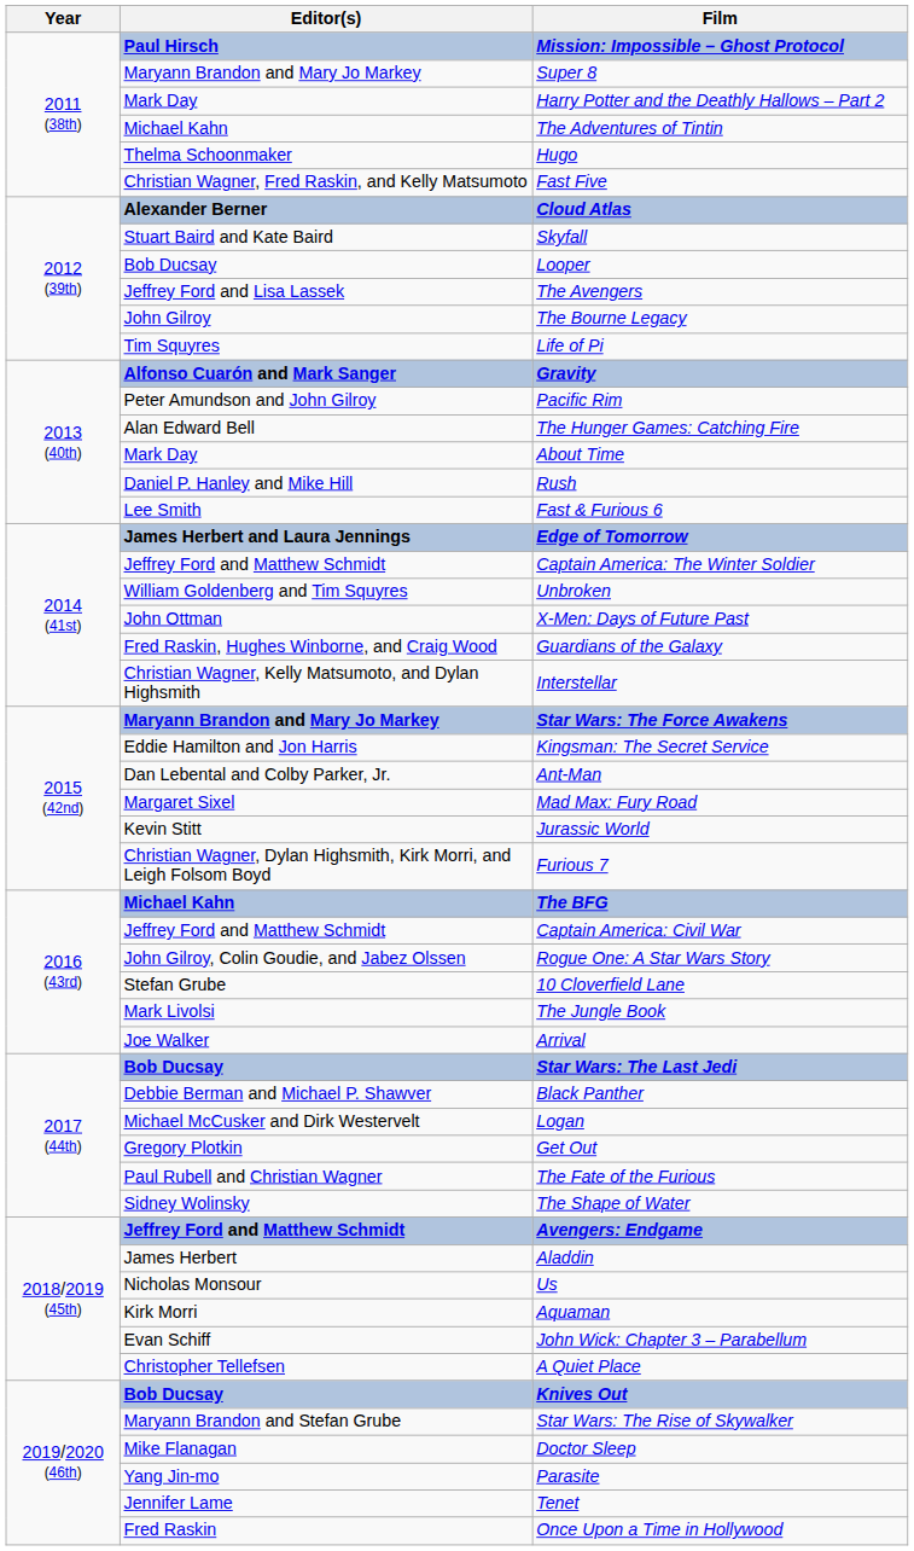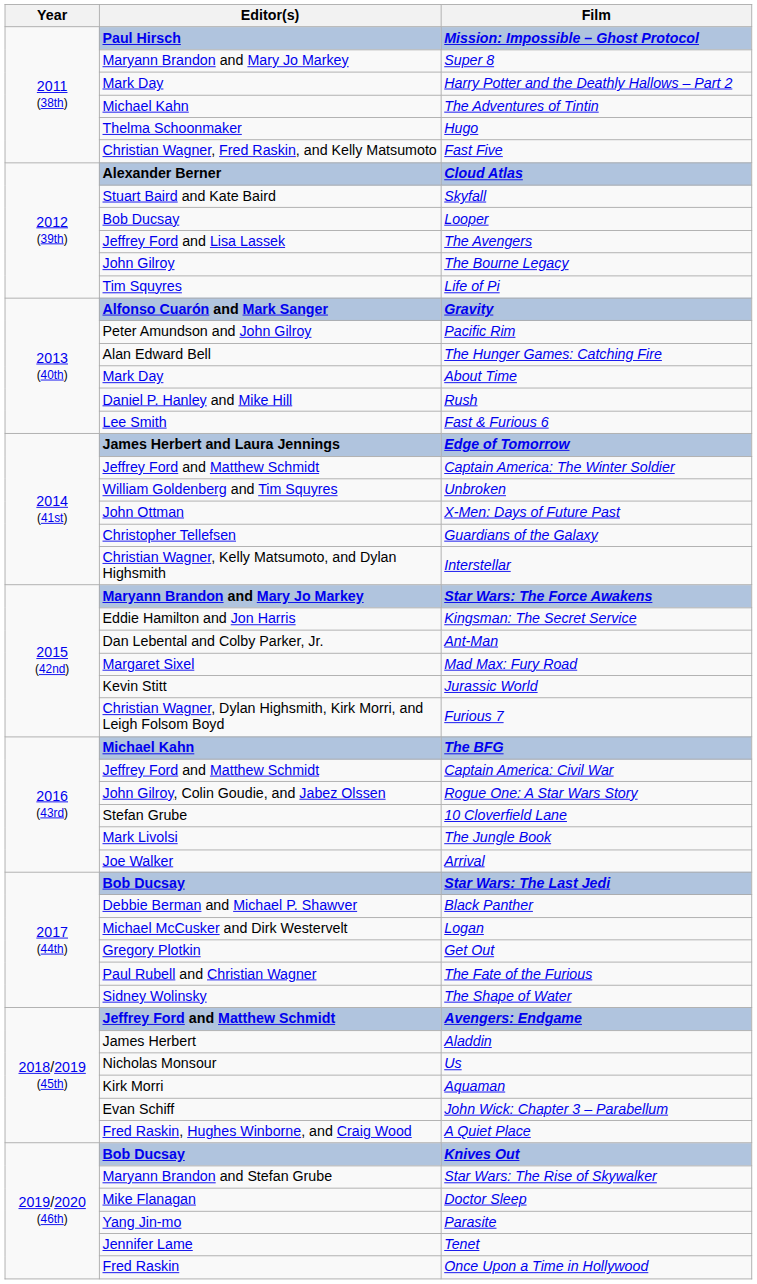Guardians of the Galaxy | Editor(s): Fred Raskin, Hughes Winborne, and Craig Wood -> Christopher Tellefsen
A Quiet Place | Editor(s): Christopher Tellefsen -> Fred Raskin, Hughes Winborne, and Craig Wood
